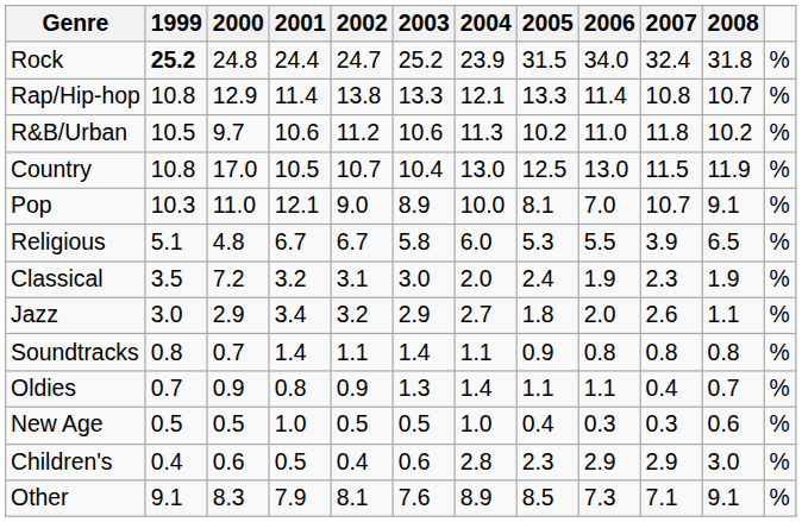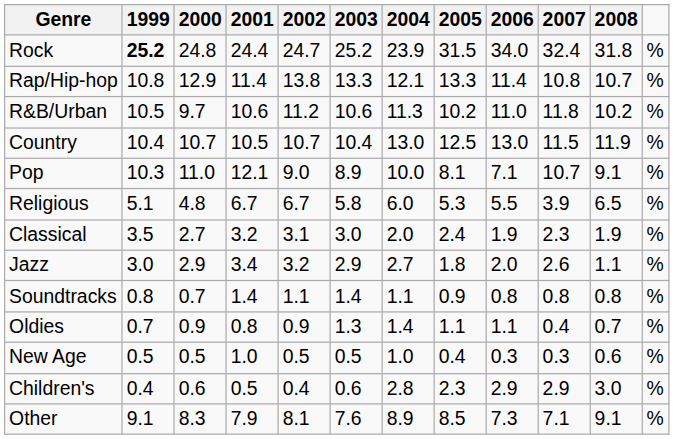Country | 1999: 10.8 -> 10.4
Country | 2000: 17.0 -> 10.7
Pop | 2006: 7.0 -> 7.1
Classical | 2000: 7.2 -> 2.7
